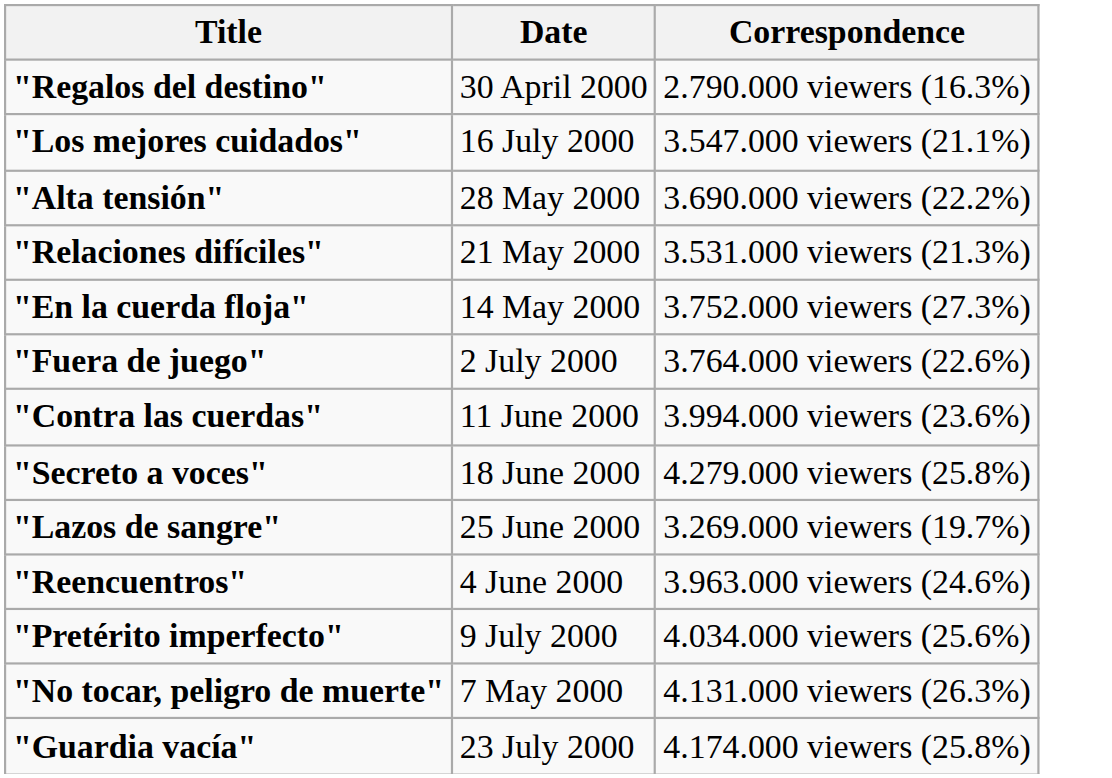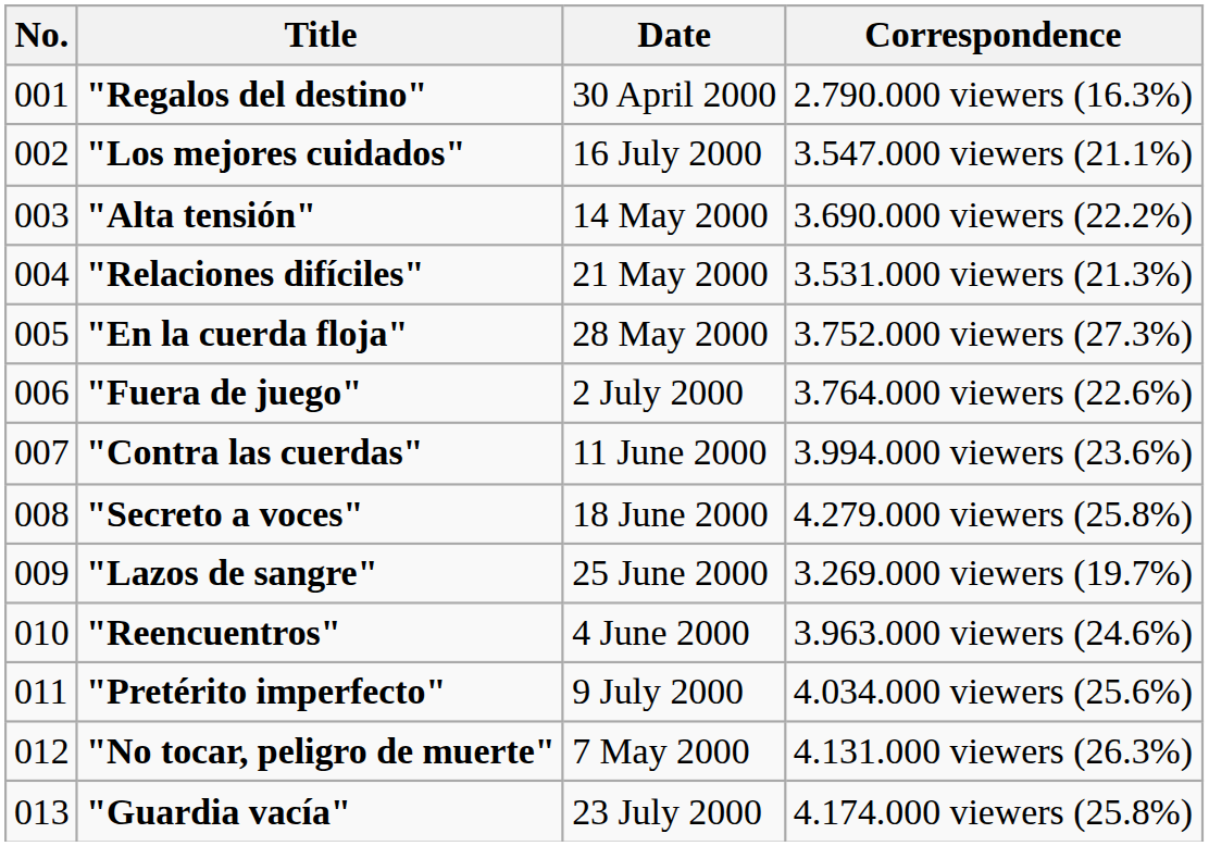+ column: No. | 001 | 002 | 003 | 004 | 005 | 006 | 007 | 008 | 009 | 010 | 011 | 012 | 013
"Alta tensión" | Date: 28 May 2000 -> 14 May 2000
"En la cuerda floja" | Date: 14 May 2000 -> 28 May 2000
